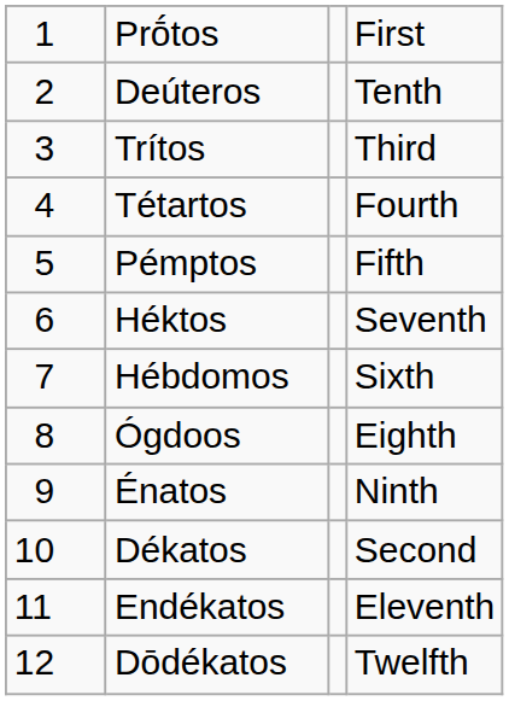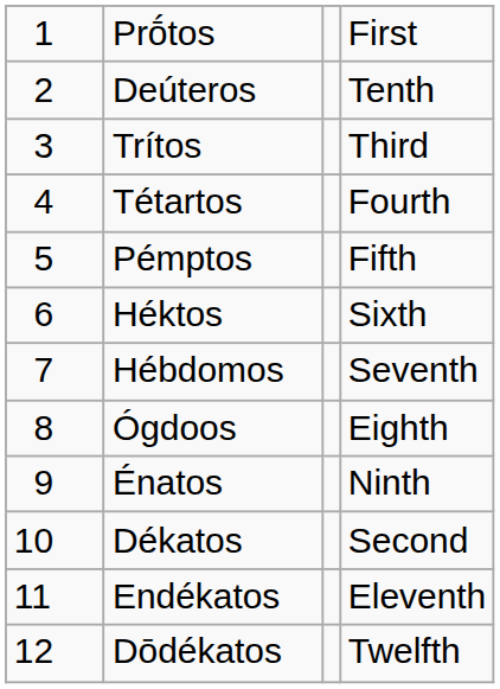Héktos | column 4: Seventh -> Sixth
Hébdomos | column 4: Sixth -> Seventh
